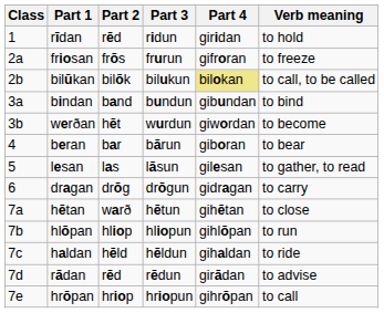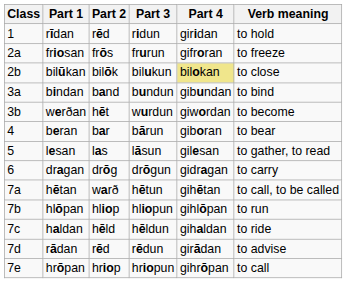bilūkan | Verb meaning: to call, to be called -> to close
hētan | Verb meaning: to close -> to call, to be called
